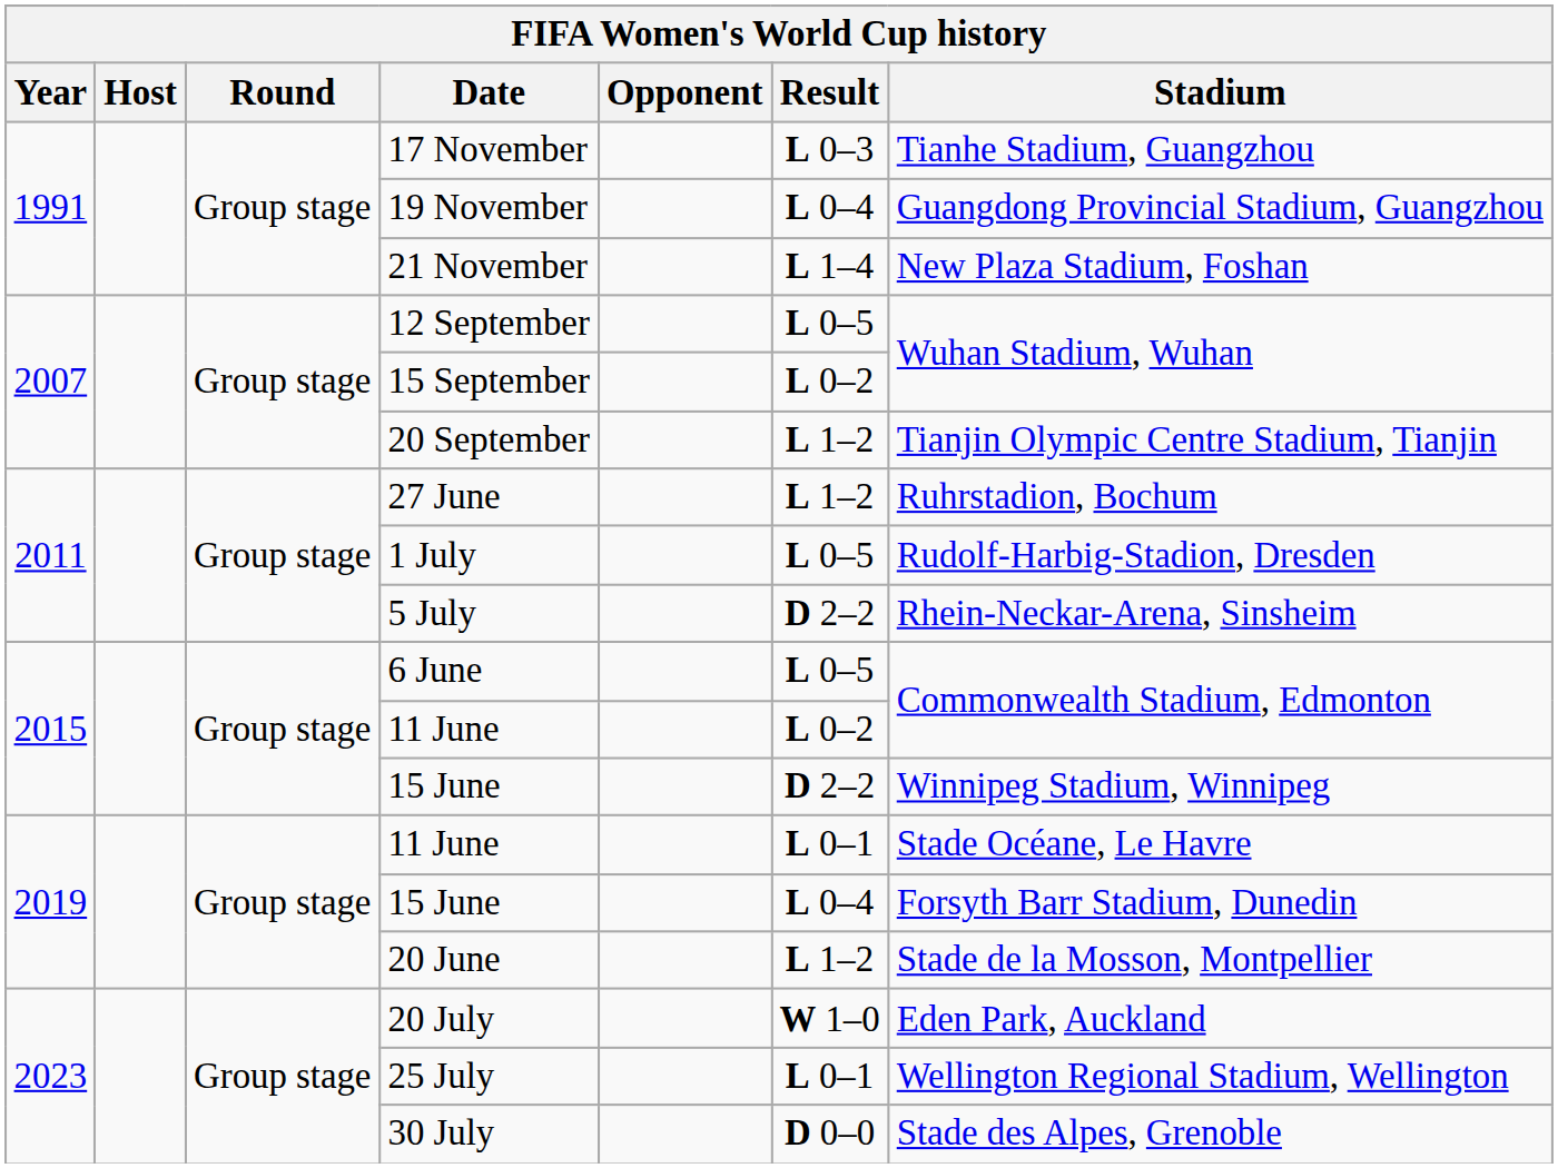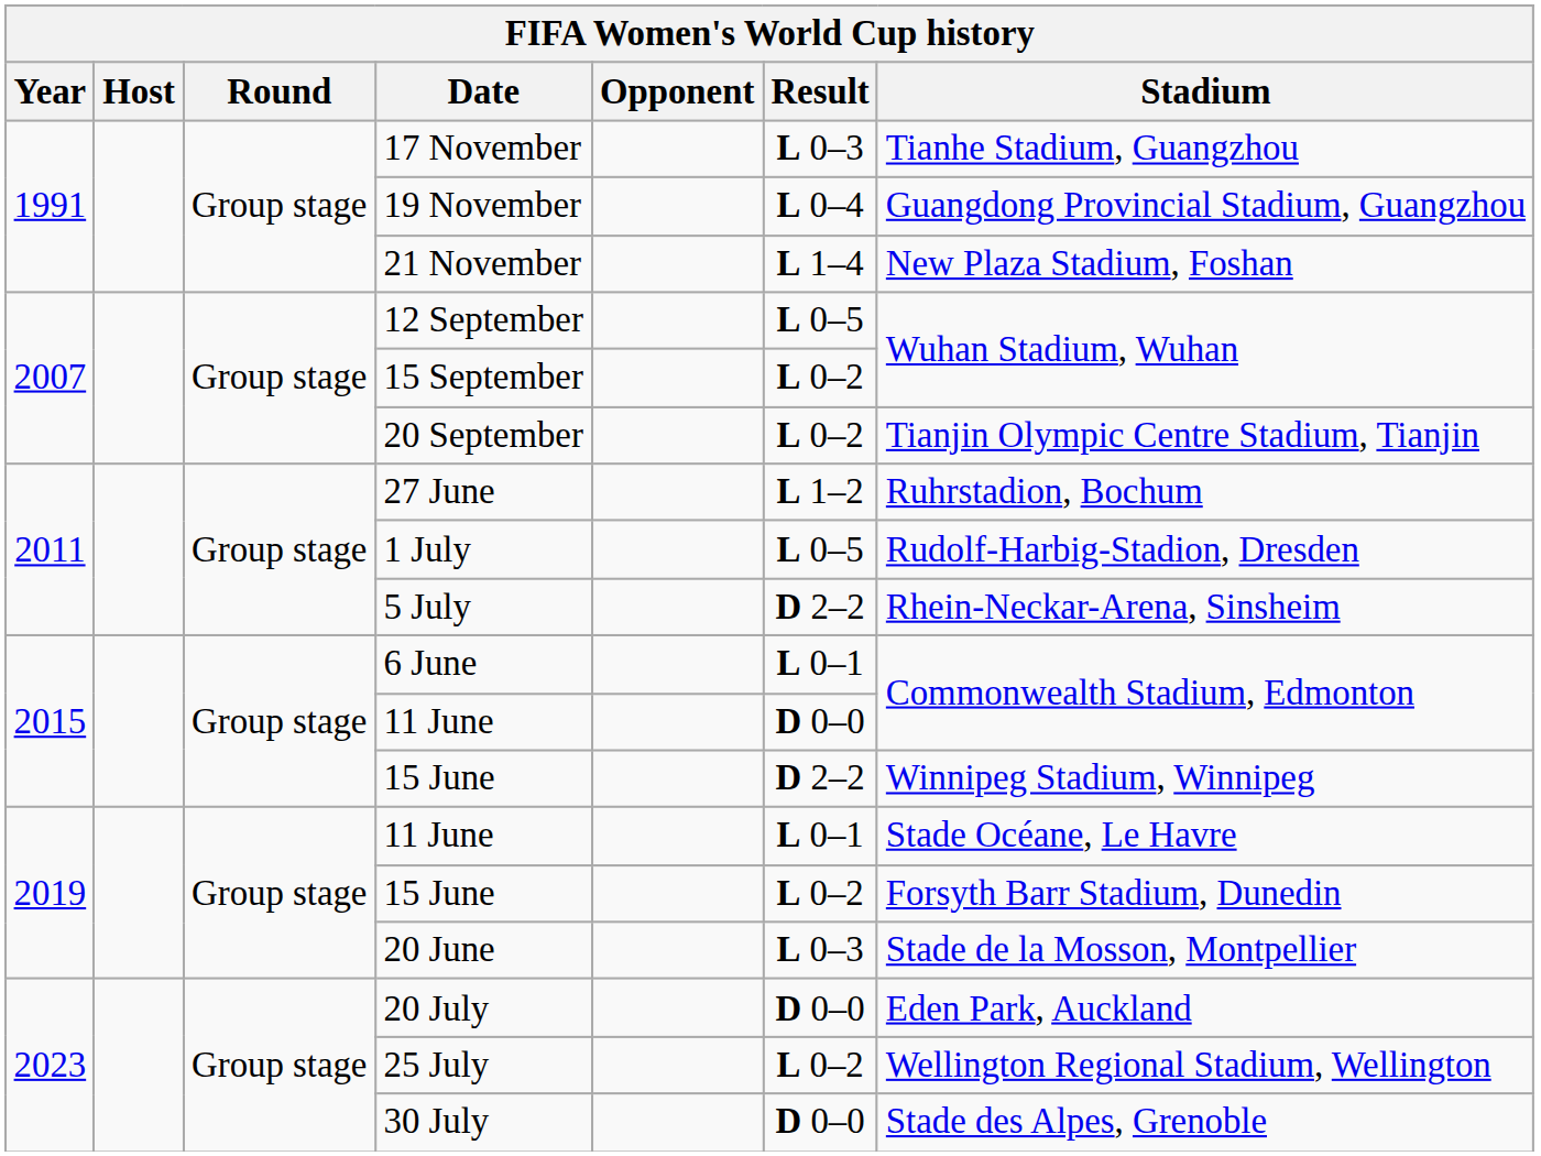20 September | Result: L 1–2 -> L 0–2
6 June | Result: L 0–5 -> L 0–1
2015 / 11 June | Result: L 0–2 -> D 0–0
2019 / 15 June | Result: L 0–4 -> L 0–2
20 June | Result: L 1–2 -> L 0–3
20 July | Result: W 1–0 -> D 0–0
25 July | Result: L 0–1 -> L 0–2
